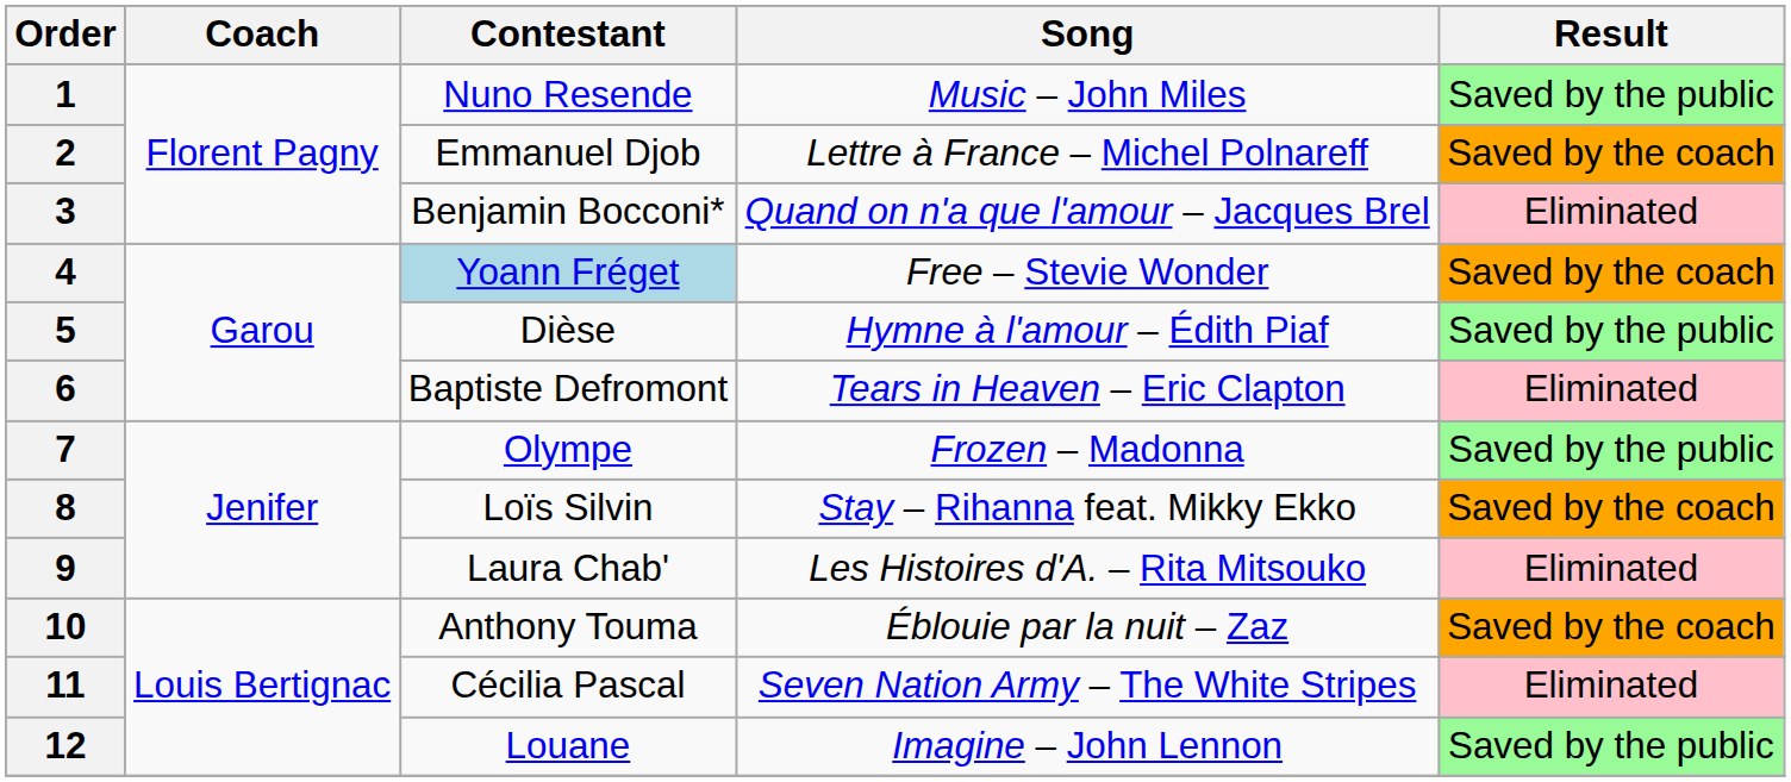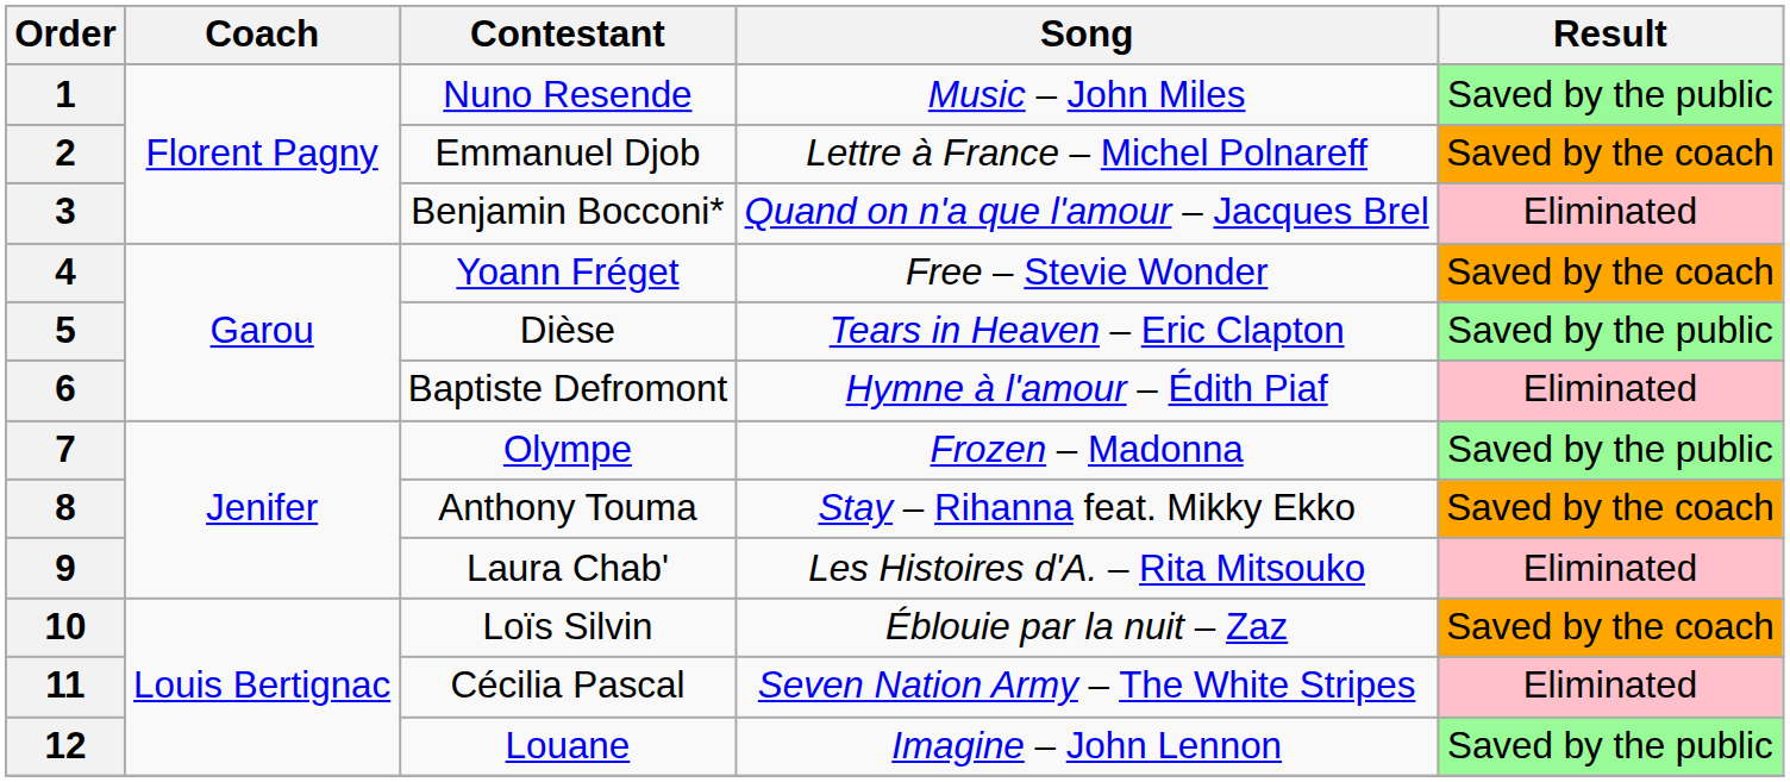4 | Contestant: lightblue background -> no background
5 | Song: Hymne à l'amour – Édith Piaf -> Tears in Heaven – Eric Clapton
6 | Song: Tears in Heaven – Eric Clapton -> Hymne à l'amour – Édith Piaf
8 | Contestant: Loïs Silvin -> Anthony Touma
10 | Contestant: Anthony Touma -> Loïs Silvin
